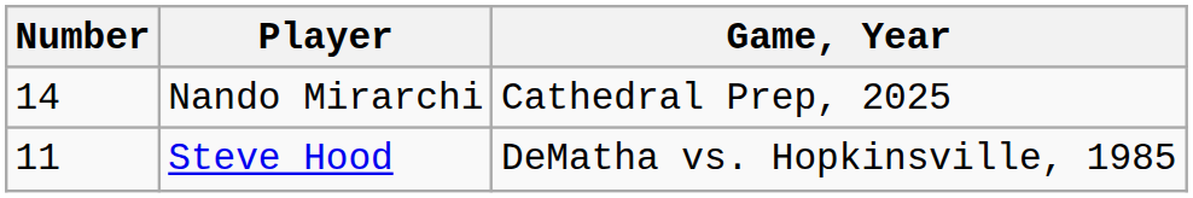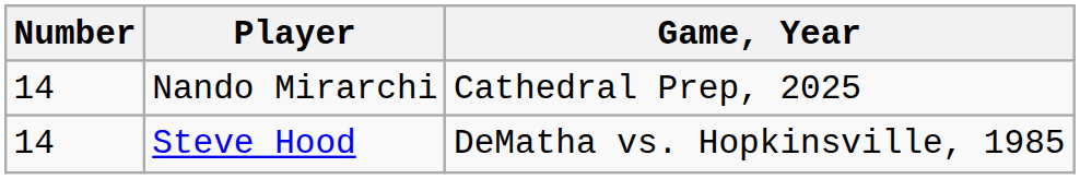Steve Hood | Number: 11 -> 14
